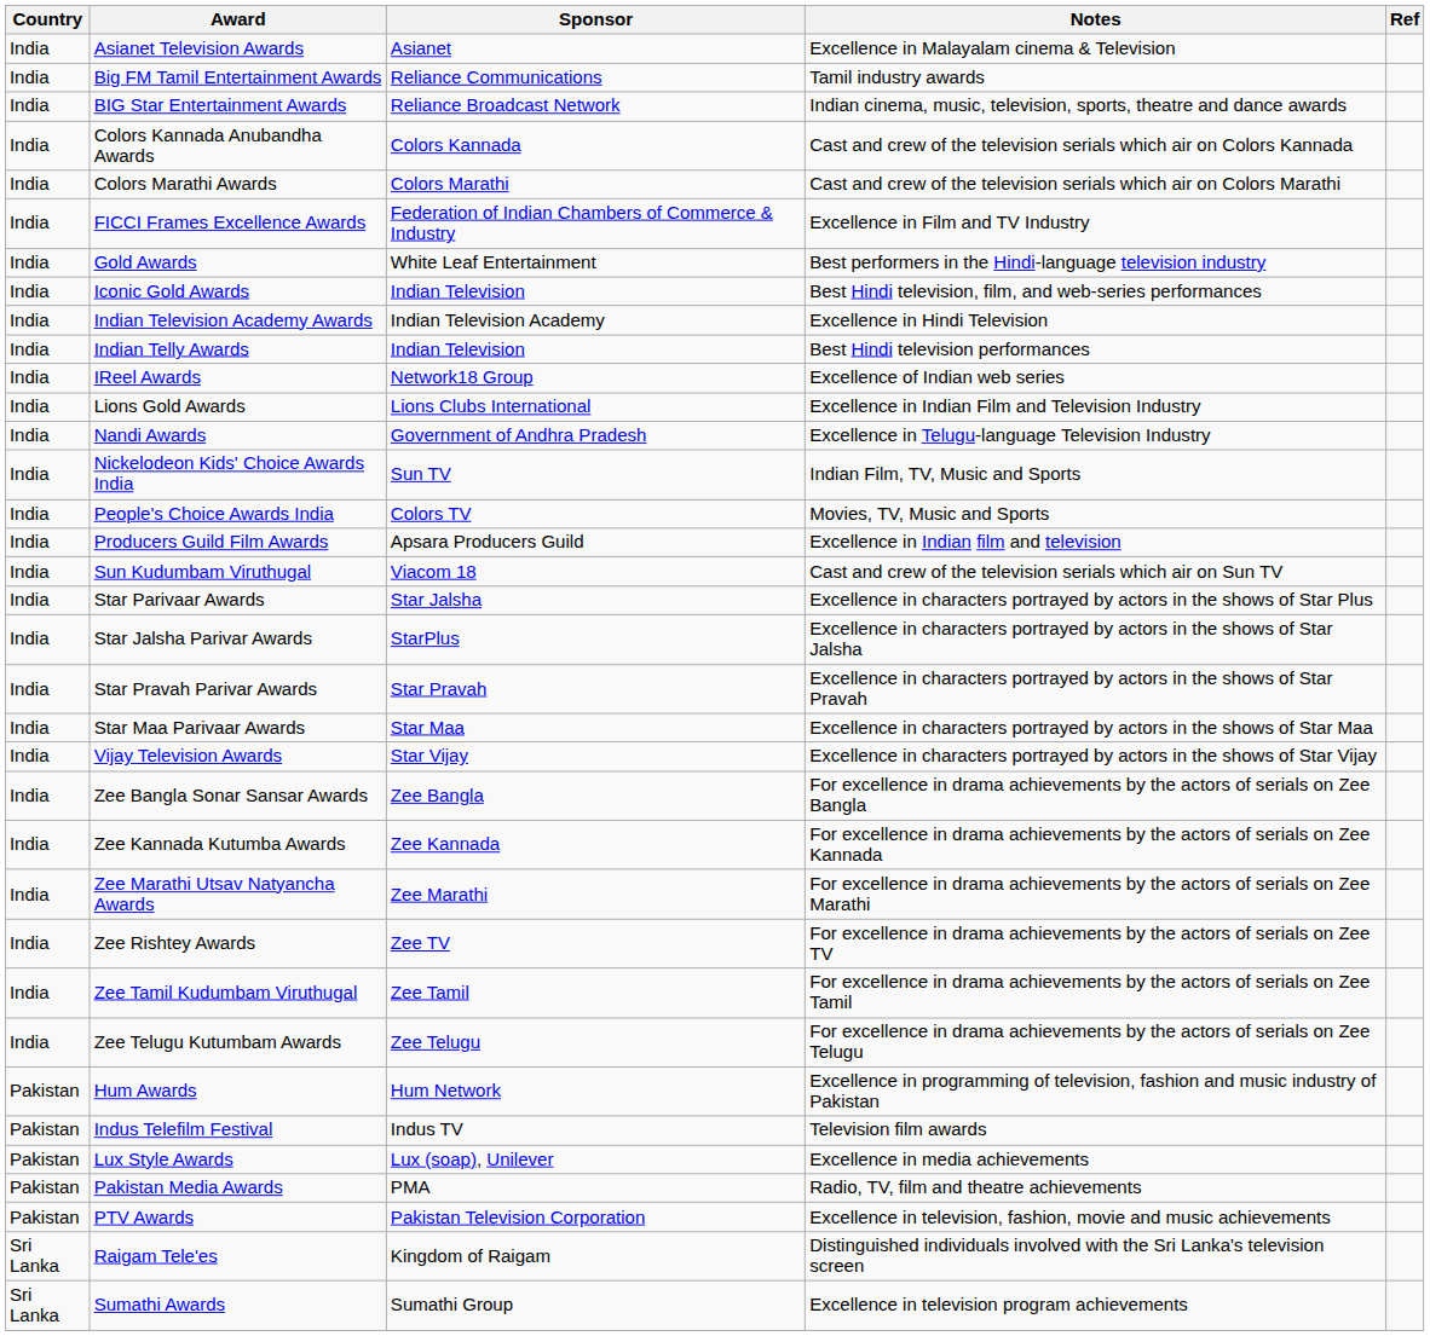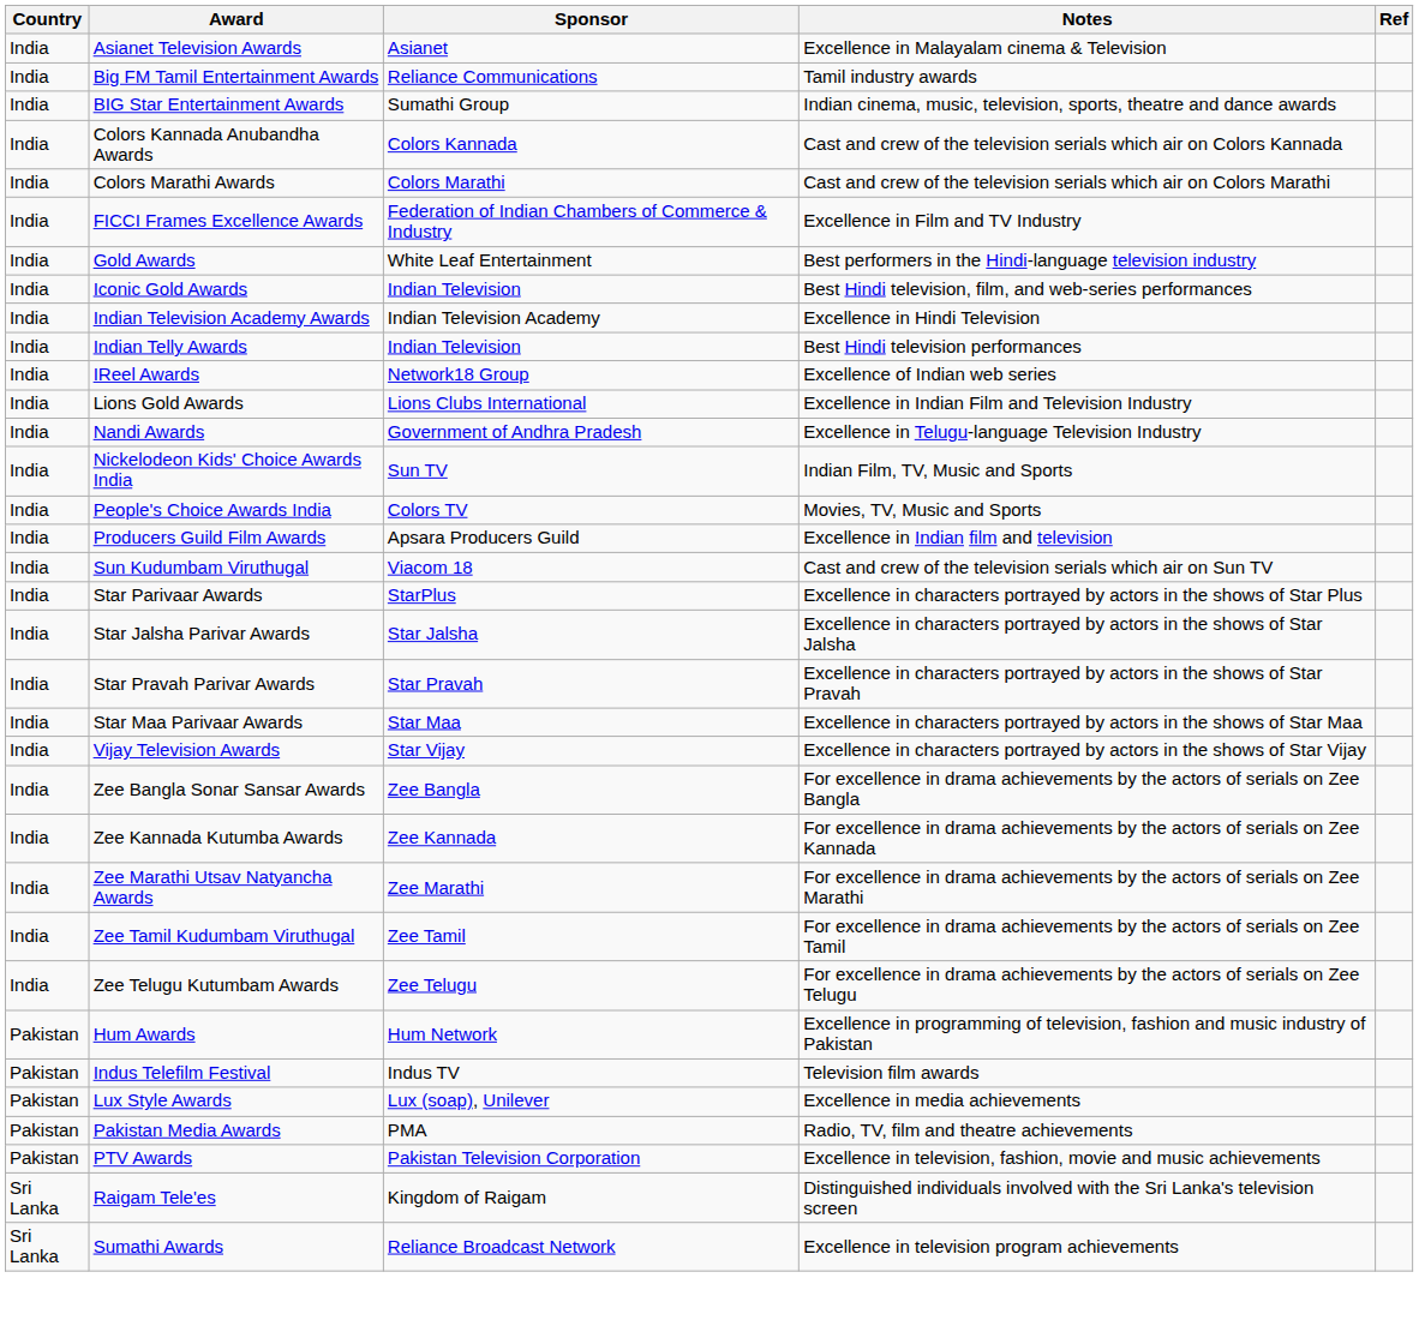BIG Star Entertainment Awards | Sponsor: Reliance Broadcast Network -> Sumathi Group
Star Parivaar Awards | Sponsor: Star Jalsha -> StarPlus
Star Jalsha Parivar Awards | Sponsor: StarPlus -> Star Jalsha
- row: India | Zee Rishtey Awards | Zee TV | For excellence in drama achievements by the actors of serials on Zee TV
Sumathi Awards | Sponsor: Sumathi Group -> Reliance Broadcast Network
